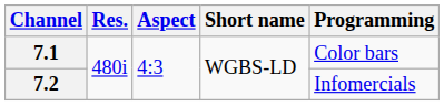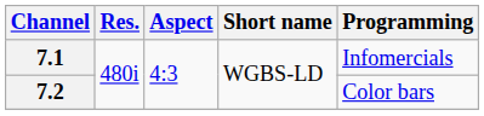7.1 | Programming: Color bars -> Infomercials
7.2 | Programming: Infomercials -> Color bars
